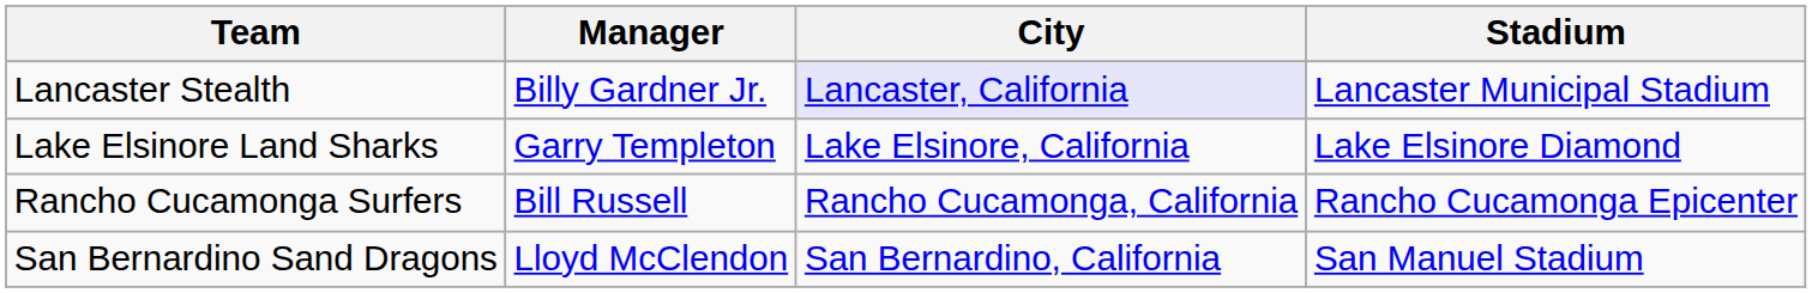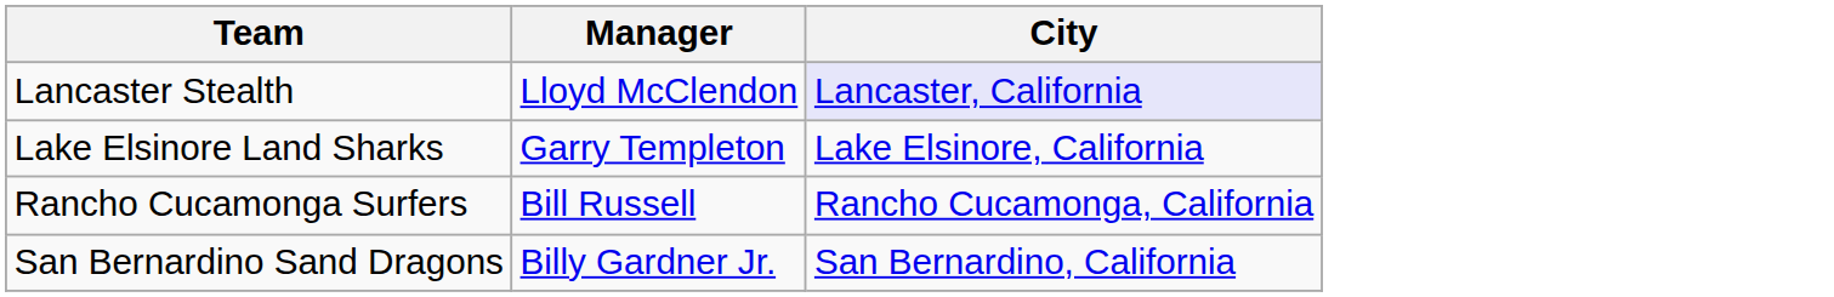- column: Stadium | Lancaster Municipal Stadium | Lake Elsinore Diamond | Rancho Cucamonga Epicenter | San Manuel Stadium
Lancaster Stealth | Manager: Billy Gardner Jr. -> Lloyd McClendon
San Bernardino Sand Dragons | Manager: Lloyd McClendon -> Billy Gardner Jr.
